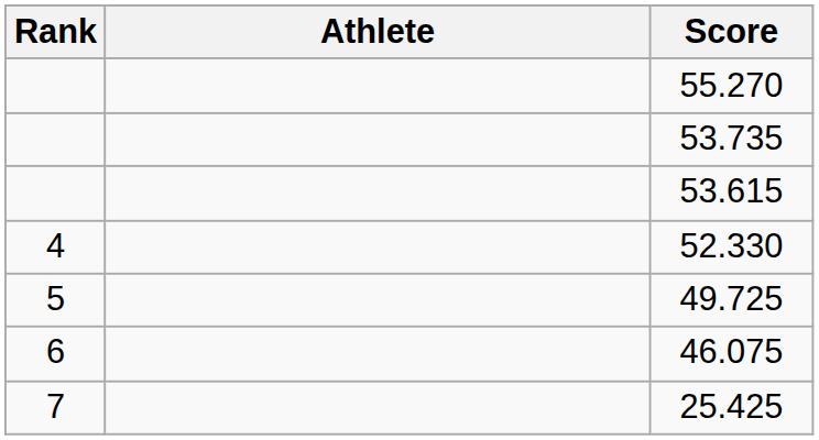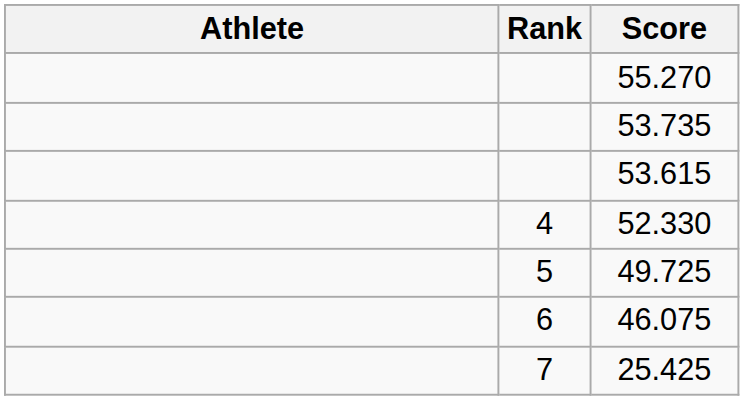columns swapped: Rank <-> Athlete
